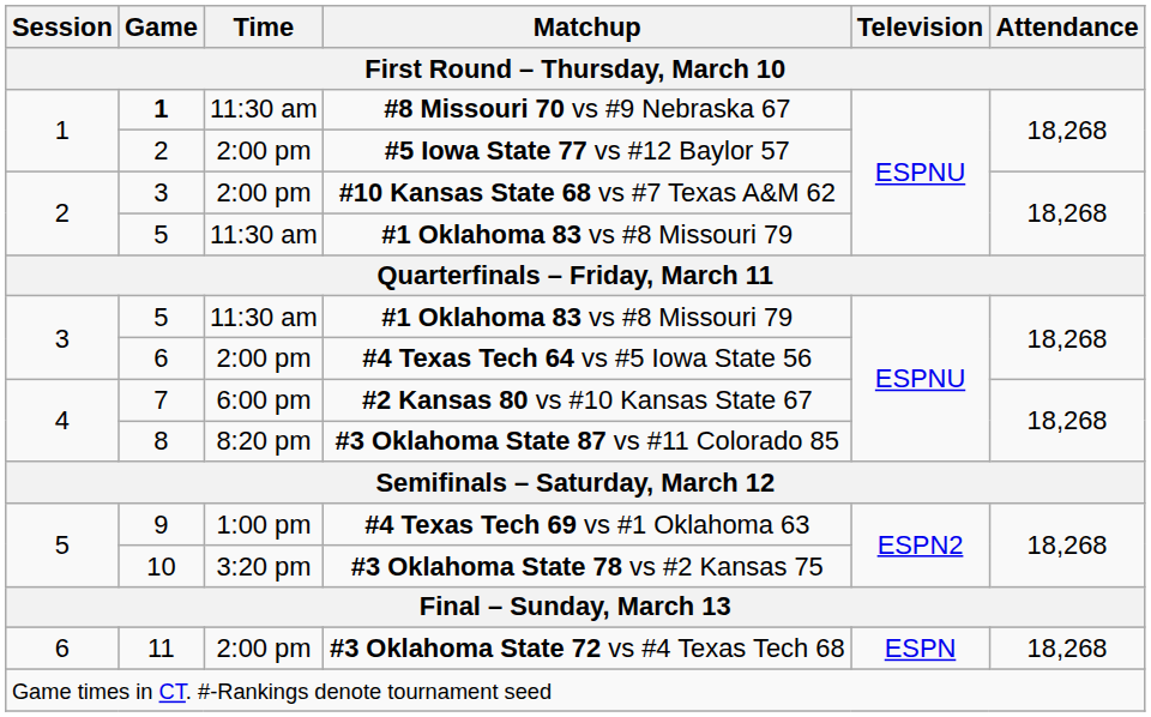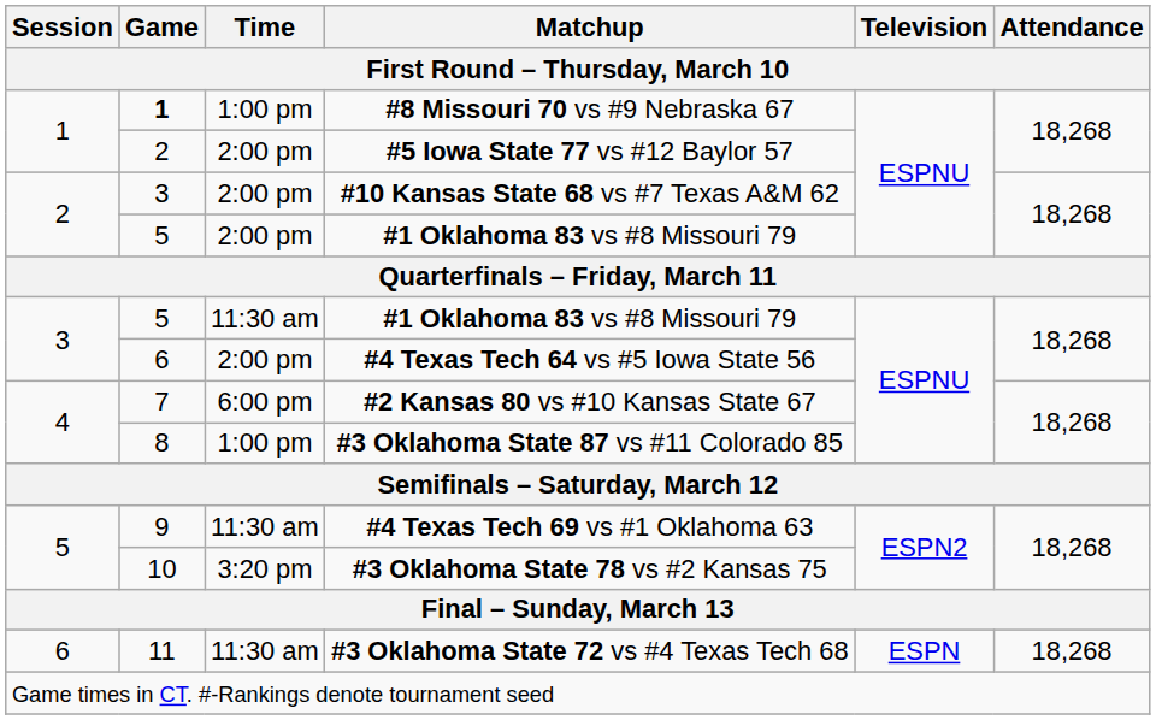#8 Missouri 70 vs #9 Nebraska 67 | Time: 11:30 am -> 1:00 pm
2 / #1 Oklahoma 83 vs #8 Missouri 79 | Time: 11:30 am -> 2:00 pm
#3 Oklahoma State 87 vs #11 Colorado 85 | Time: 8:20 pm -> 1:00 pm
#4 Texas Tech 69 vs #1 Oklahoma 63 | Time: 1:00 pm -> 11:30 am
#3 Oklahoma State 72 vs #4 Texas Tech 68 | Time: 2:00 pm -> 11:30 am
